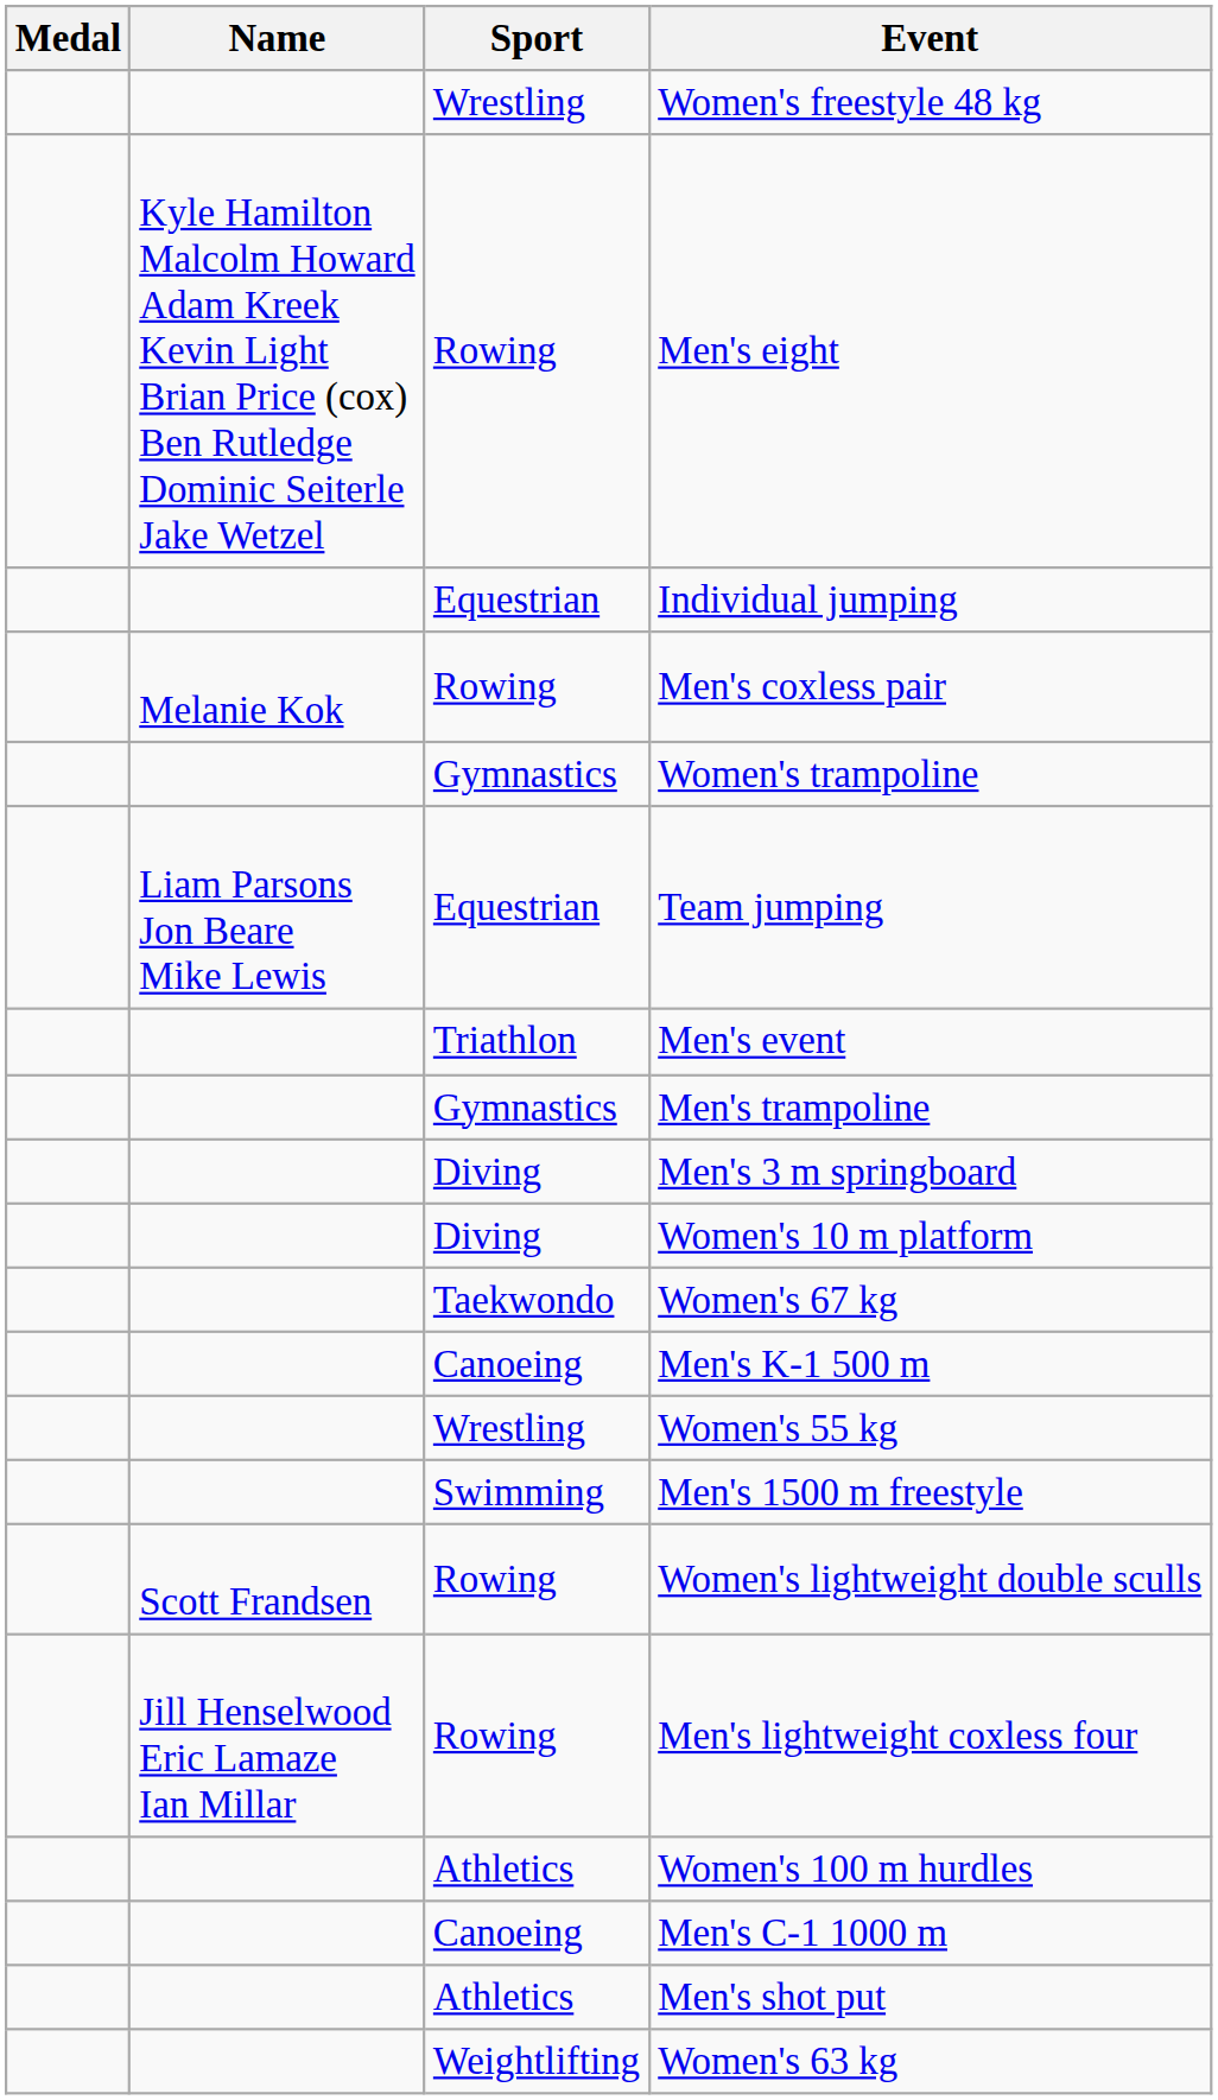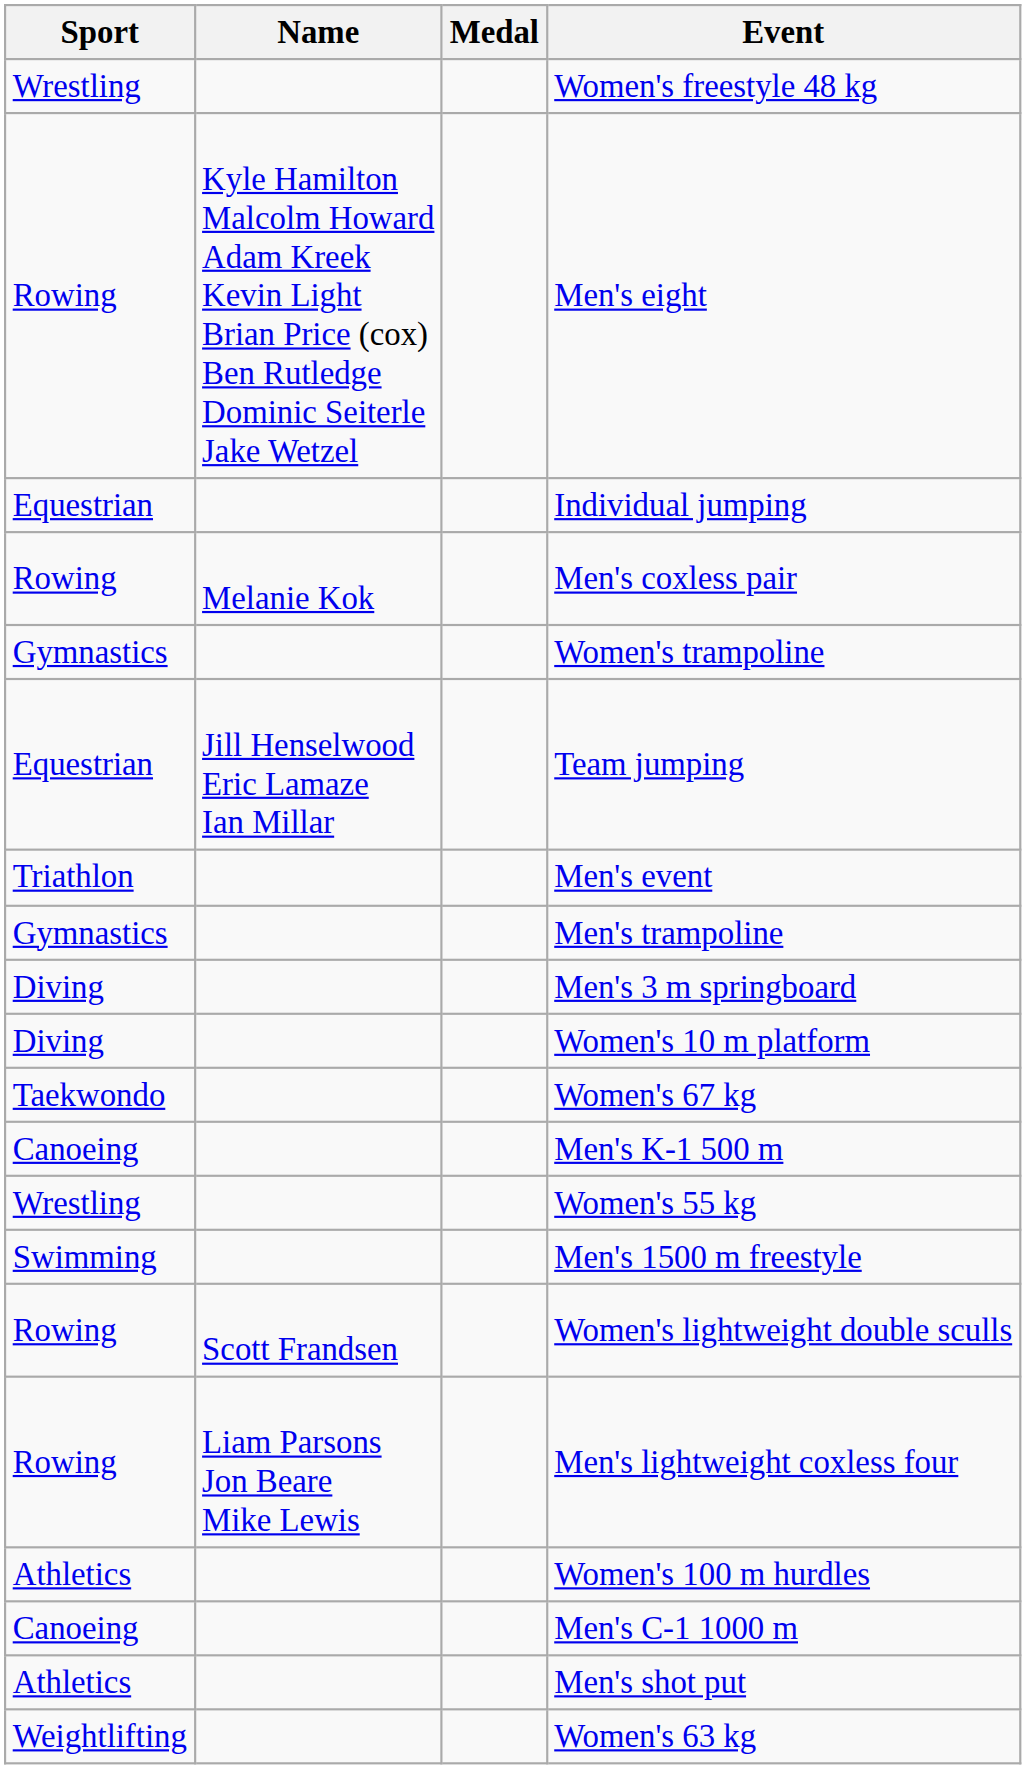columns swapped: Medal <-> Sport
Team jumping | Name: Liam Parsons Jon Beare Mike Lewis -> Jill Henselwood Eric Lamaze Ian Millar
Men's lightweight coxless four | Name: Jill Henselwood Eric Lamaze Ian Millar -> Liam Parsons Jon Beare Mike Lewis
